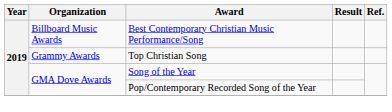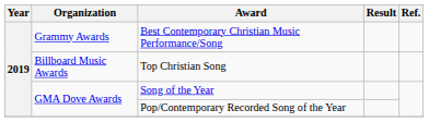Best Contemporary Christian Music Performance/Song | Organization: Billboard Music Awards -> Grammy Awards
Top Christian Song | Organization: Grammy Awards -> Billboard Music Awards
